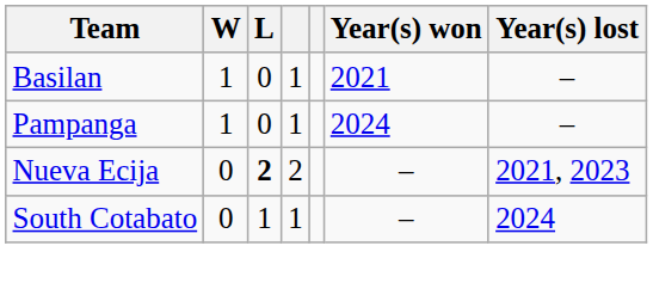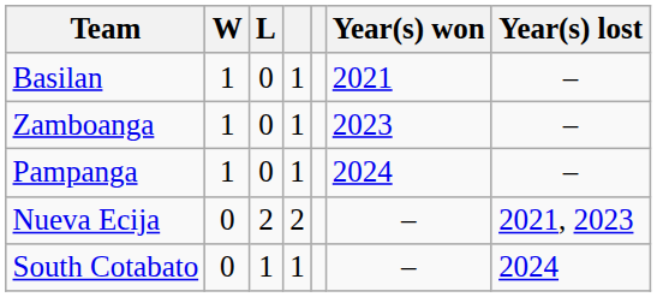+ row: Zamboanga | 1 | 0 | 1 | 2023 | –
Nueva Ecija | L: bold -> normal
